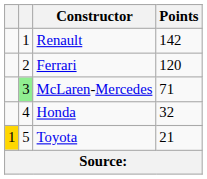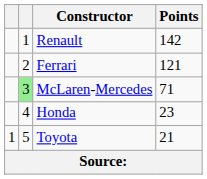Ferrari | Points: 120 -> 121
Honda | Points: 32 -> 23
Toyota | column 1: gold background -> no background
